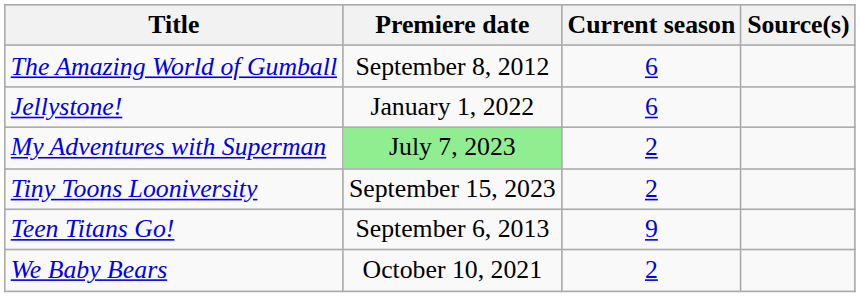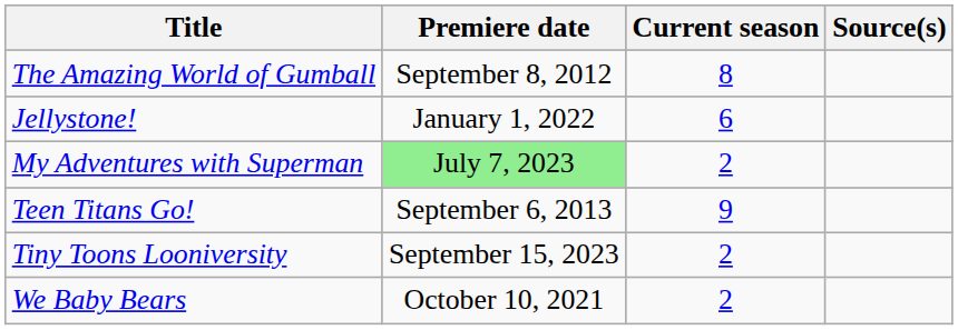The Amazing World of Gumball | Current season: 6 -> 8
rows swapped: Teen Titans Go! <-> Tiny Toons Looniversity
